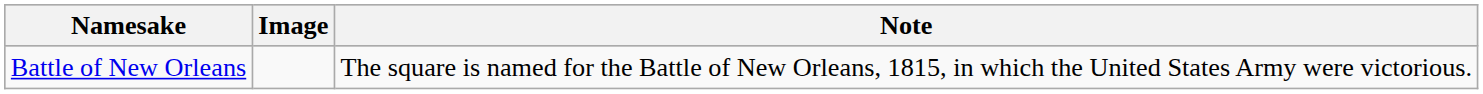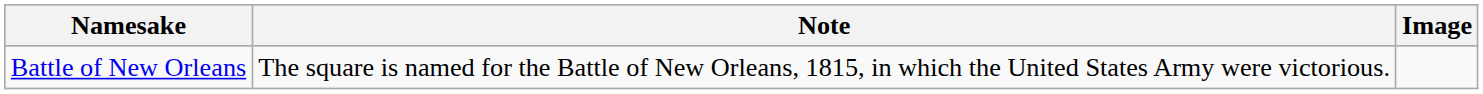columns swapped: Image <-> Note
